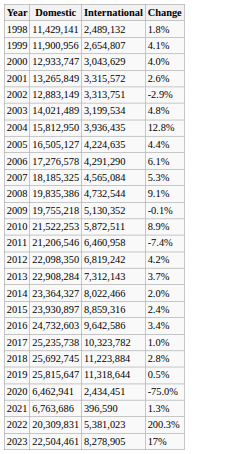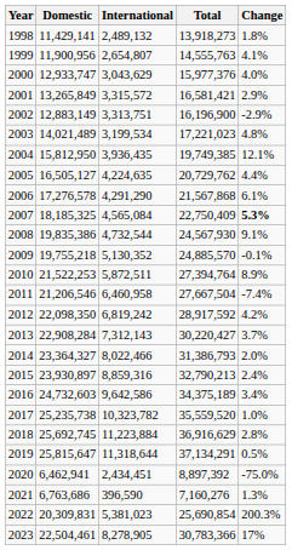+ column: Total | 13,918,273 | 14,555,763 | 15,977,376 | 16,581,421 | 16,196,900 | 17,221,023 | 19,749,385 | 20,729,762 | 21,567,868 | 22,750,409 | 24,567,930 | 24,885,570 | 27,394,764 | 27,667,504 | 28,917,592 | 30,220,427 | 31,386,793 | 32,790,213 | 34,375,189 | 35,559,520 | 36,916,629 | 37,134,291 | 8,897,392 | 7,160,276 | 25,690,854 | 30,783,366
2001 | Change: 2.6% -> 2.9%
2004 | Change: 12.8% -> 12.1%
2007 | Change: normal -> bold
